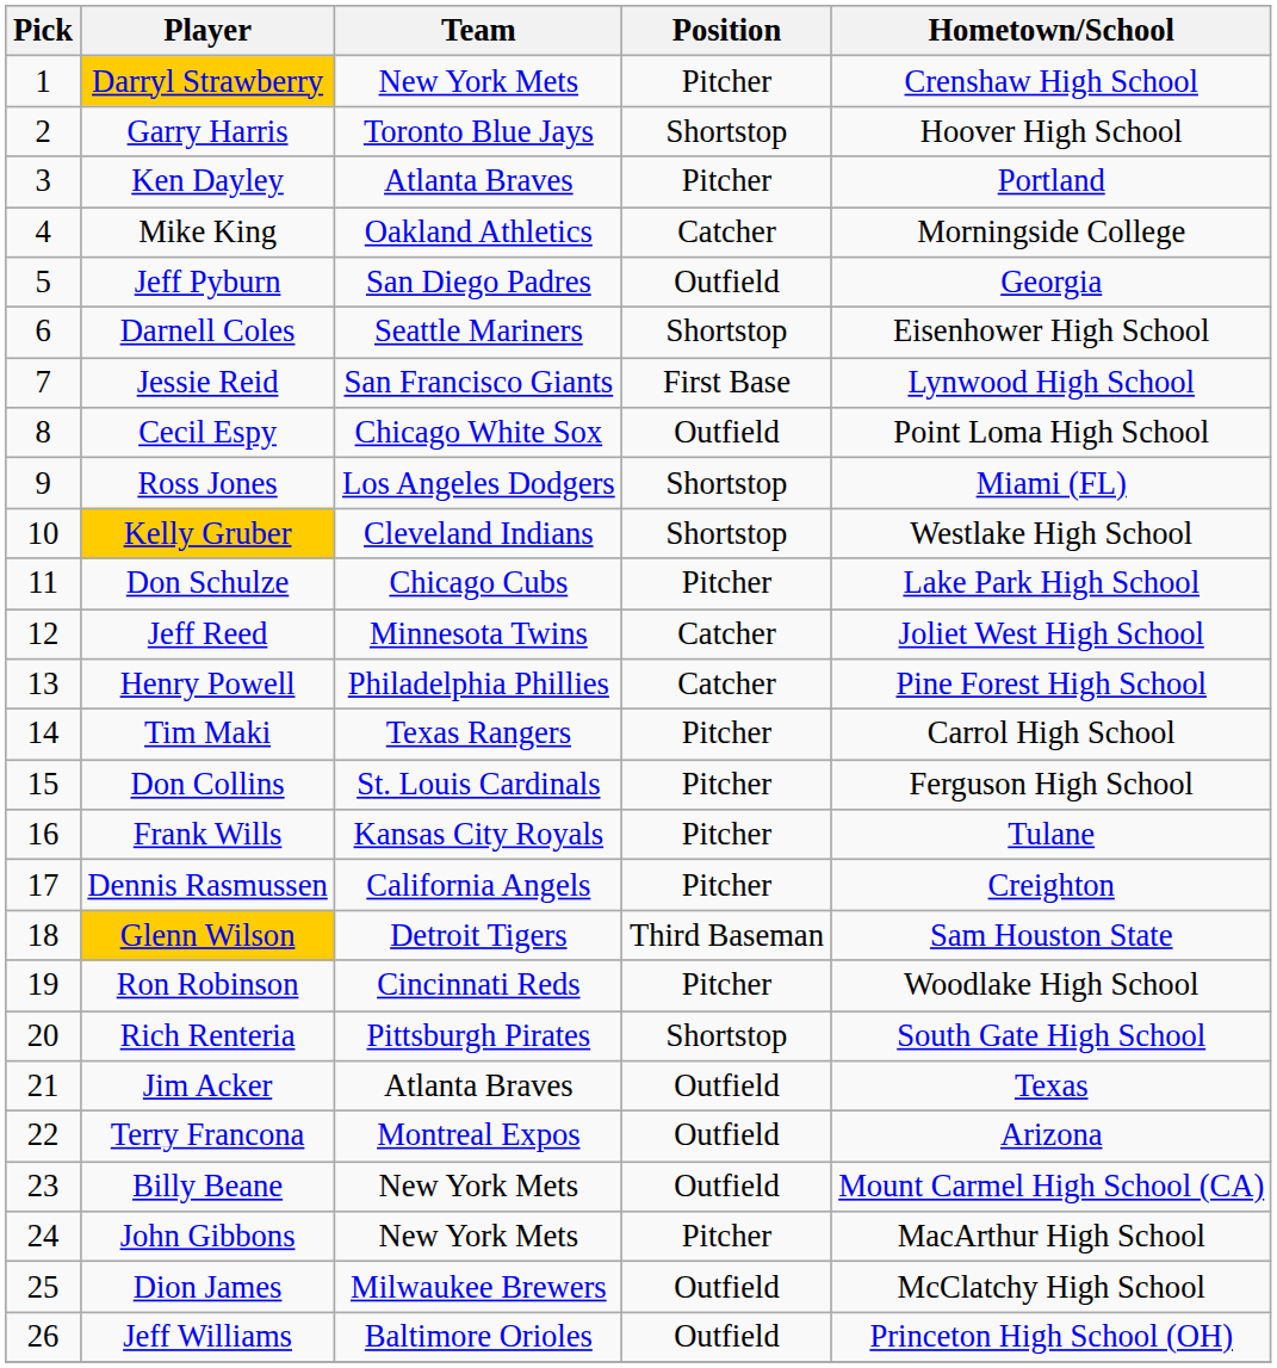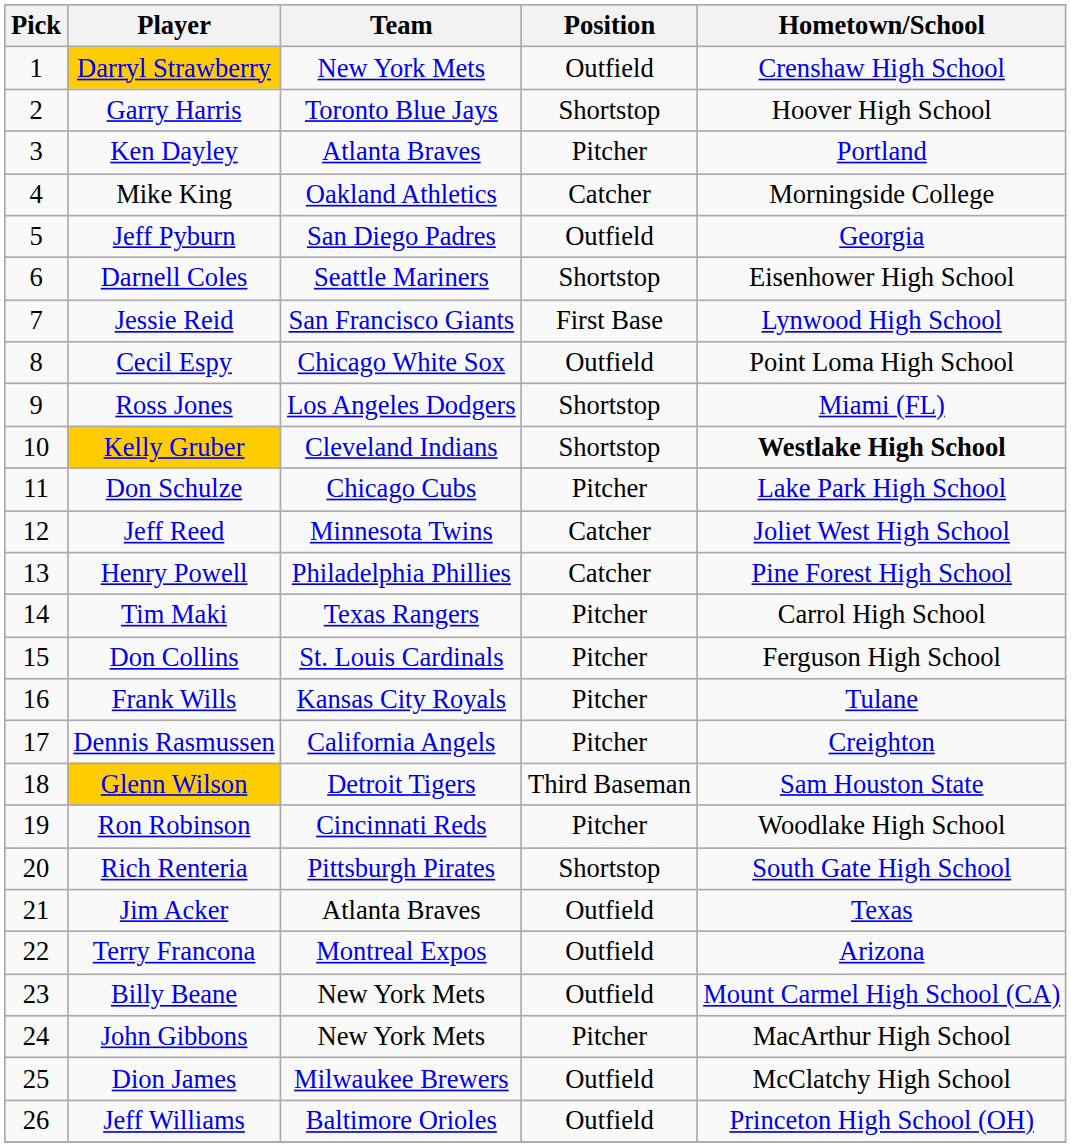Darryl Strawberry | Position: Pitcher -> Outfield
Kelly Gruber | Hometown/School: normal -> bold
